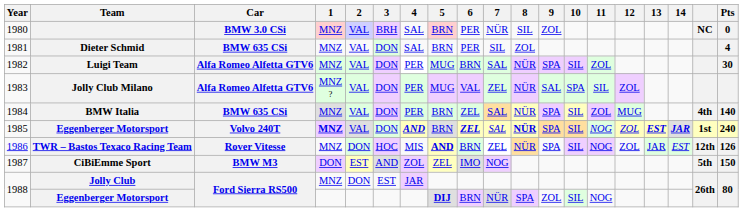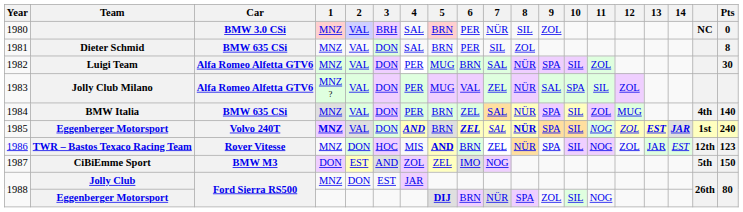Dieter Schmid | Pts: 4 -> 8
TWR – Bastos Texaco Racing Team | Pts: 126 -> 123
